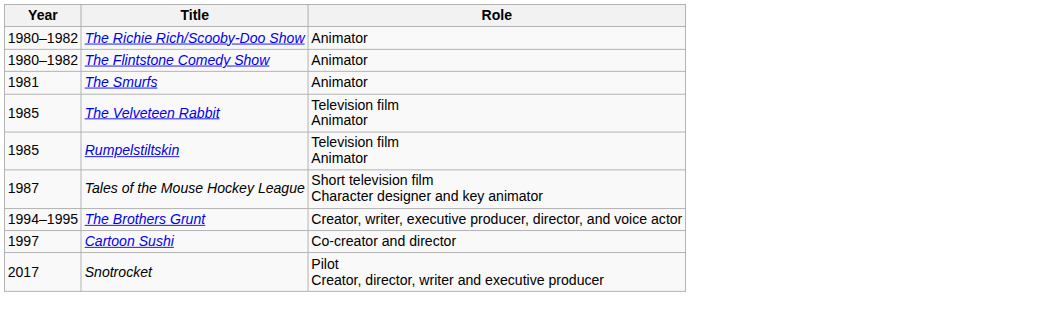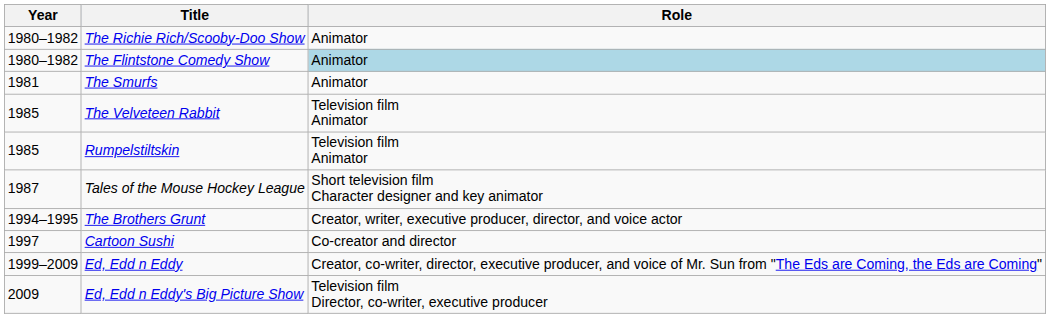The Flintstone Comedy Show | Role: no background -> lightblue background
+ row: 1999–2009 | Ed, Edd n Eddy | Creator, co-writer, director, executive producer, and voice of Mr. Sun from "The Eds are Coming, the Eds are Coming"
+ row: 2009 | Ed, Edd n Eddy's Big Picture Show | Television film Director, co-writer, executive producer
- row: 2017 | Snotrocket | Pilot Creator, director, writer and executive producer
